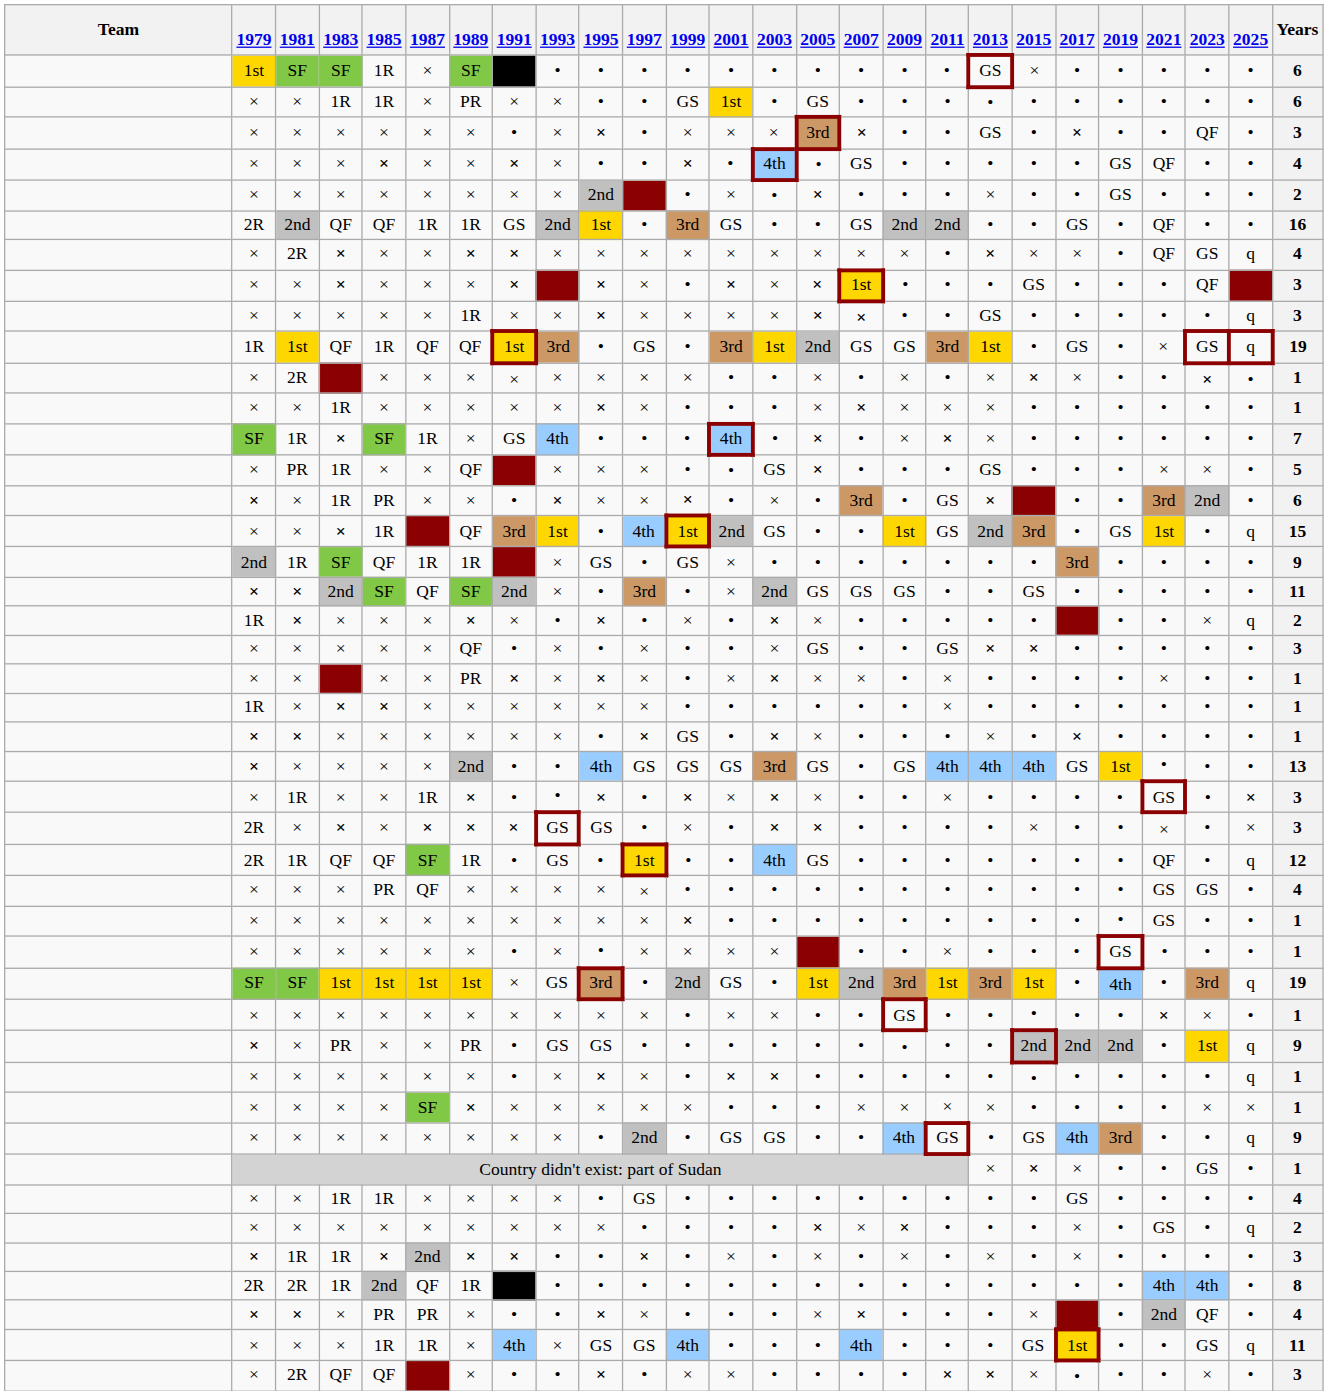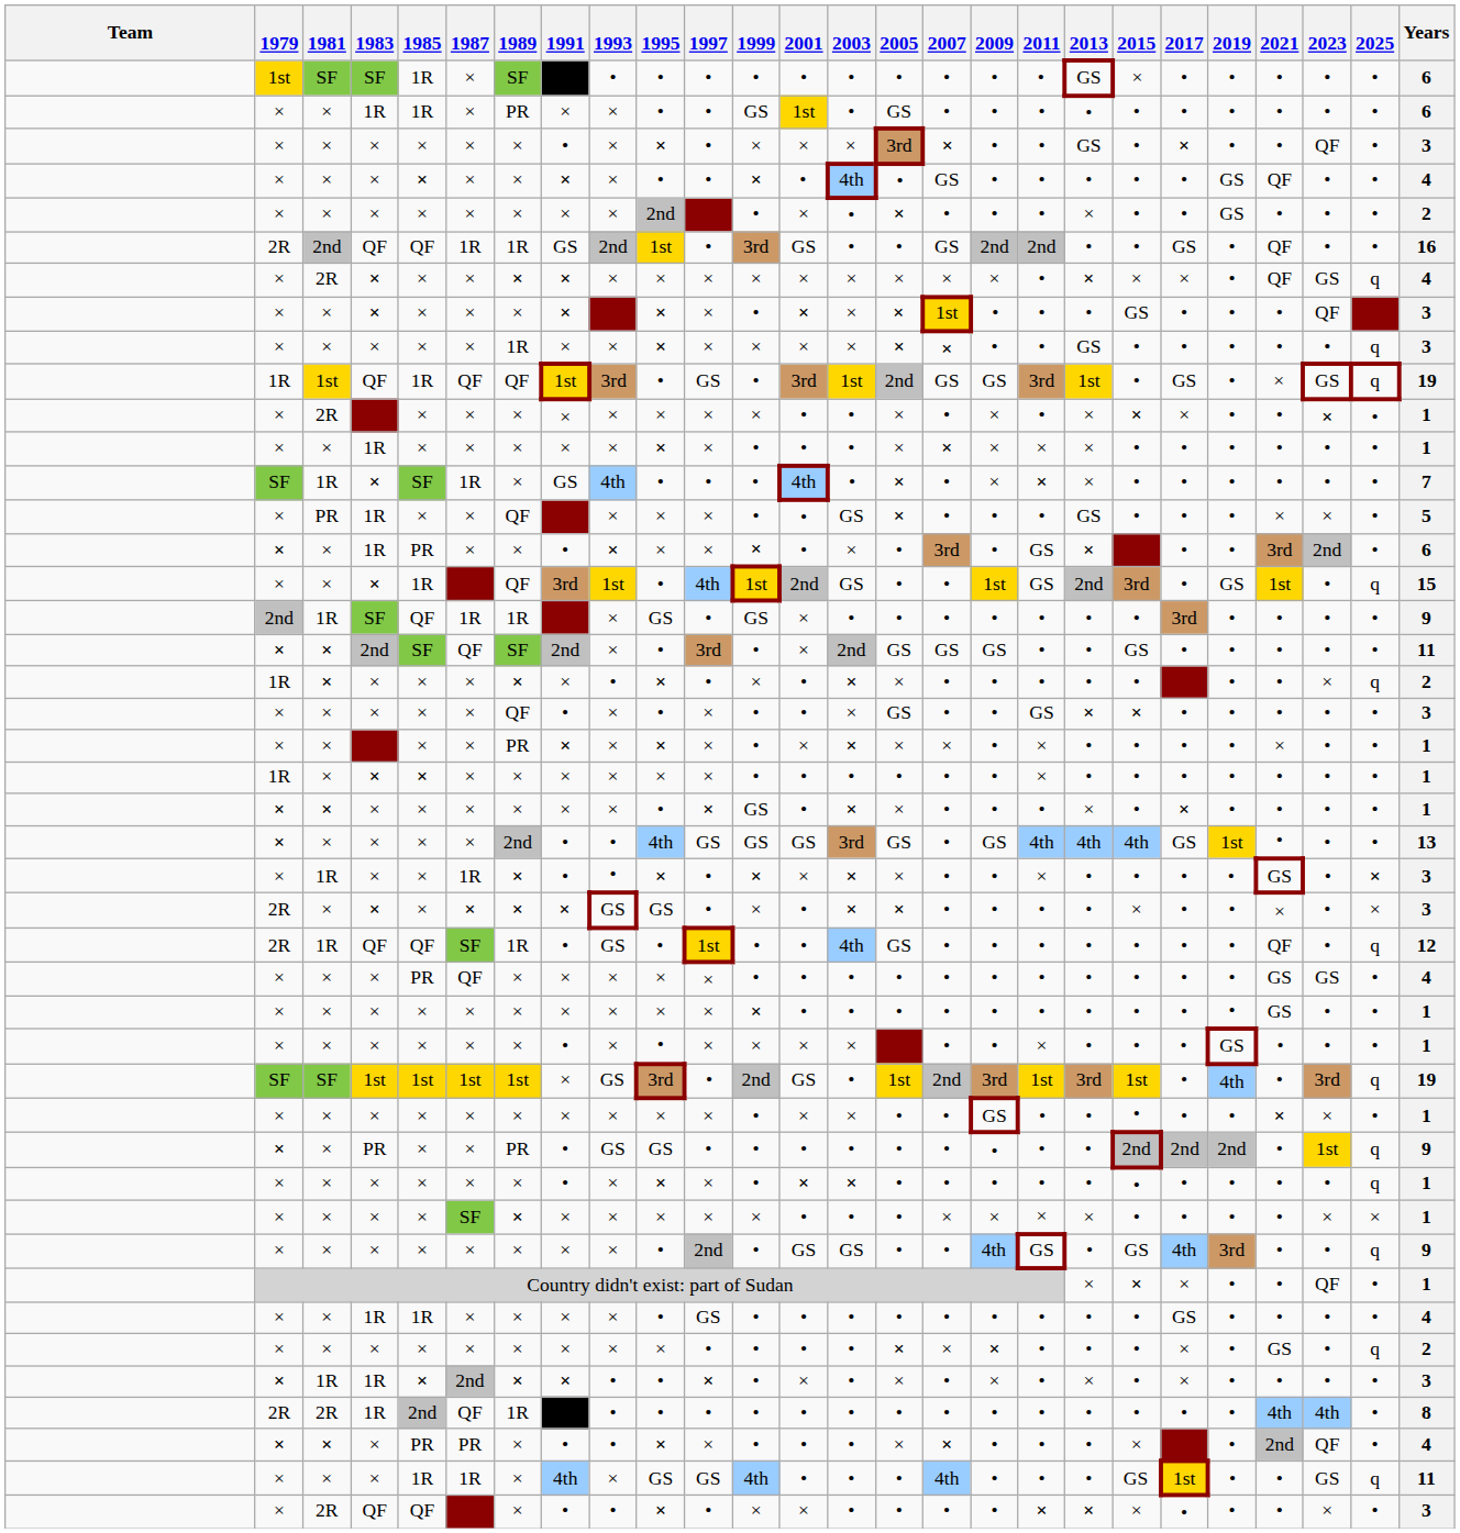Country didn't exist: part of Sudan | 2023: GS -> QF
